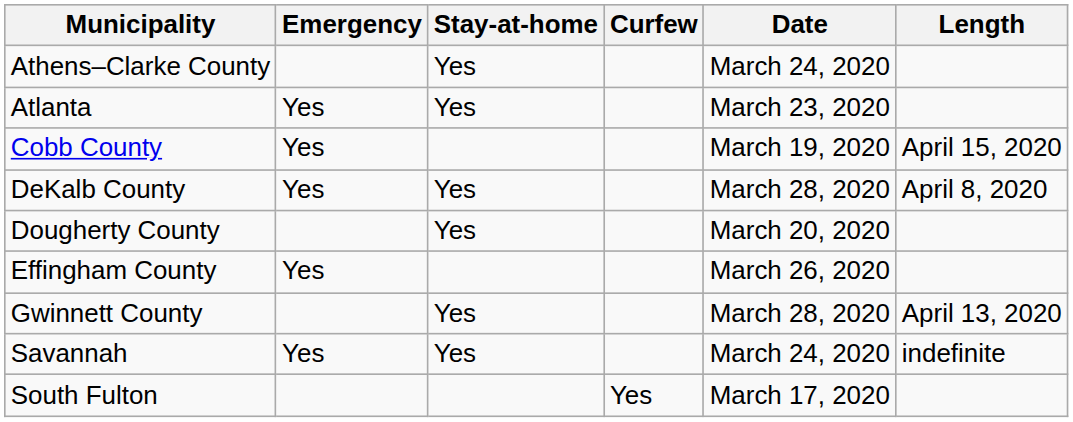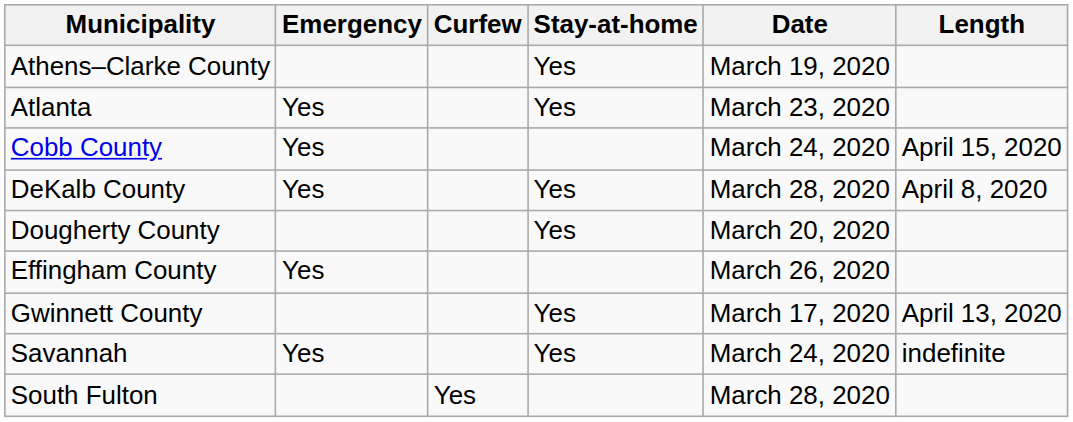columns swapped: Stay-at-home <-> Curfew
Athens–Clarke County | Date: March 24, 2020 -> March 19, 2020
Cobb County | Date: March 19, 2020 -> March 24, 2020
Gwinnett County | Date: March 28, 2020 -> March 17, 2020
South Fulton | Date: March 17, 2020 -> March 28, 2020
